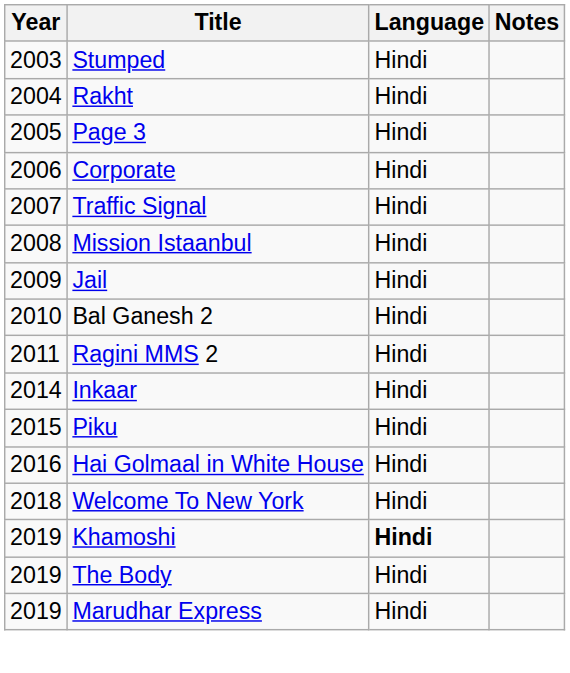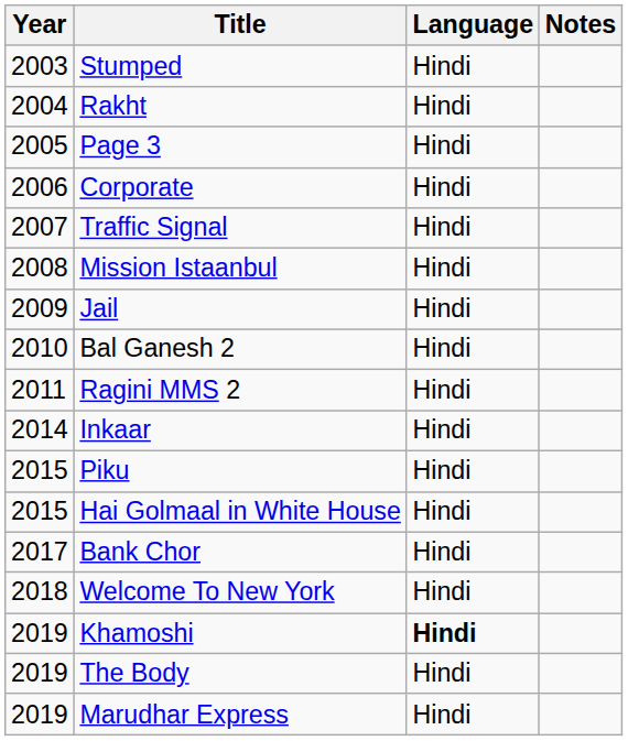Hai Golmaal in White House | Year: 2016 -> 2015
+ row: 2017 | Bank Chor | Hindi
